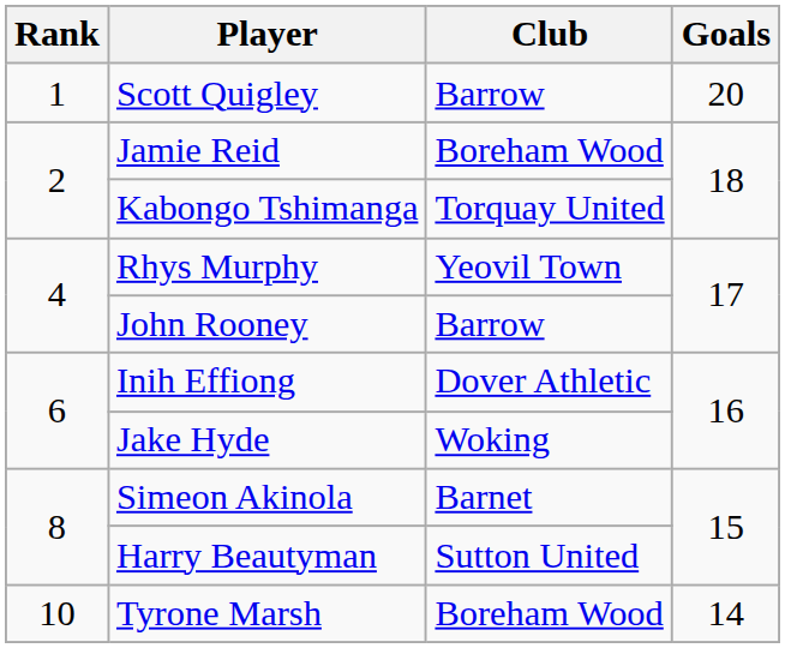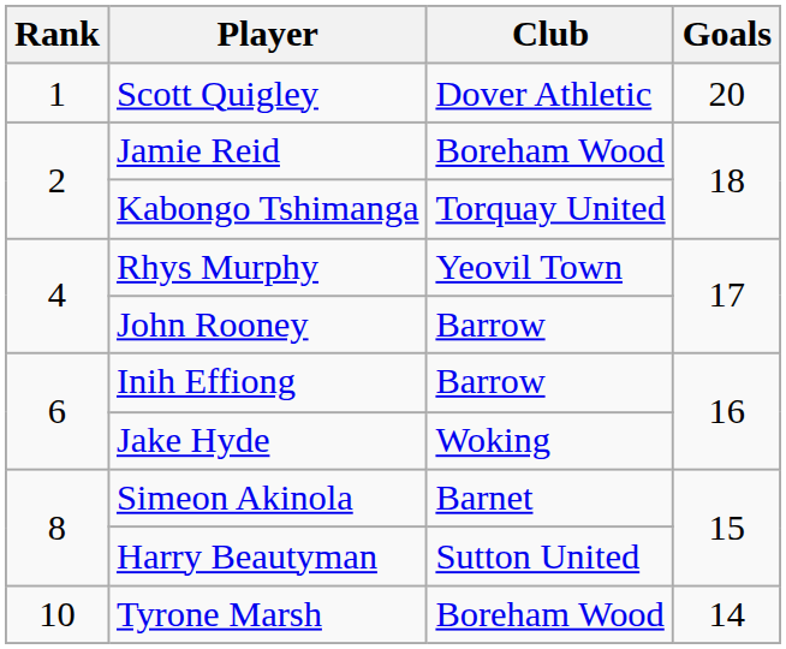Scott Quigley | Club: Barrow -> Dover Athletic
Inih Effiong | Club: Dover Athletic -> Barrow
